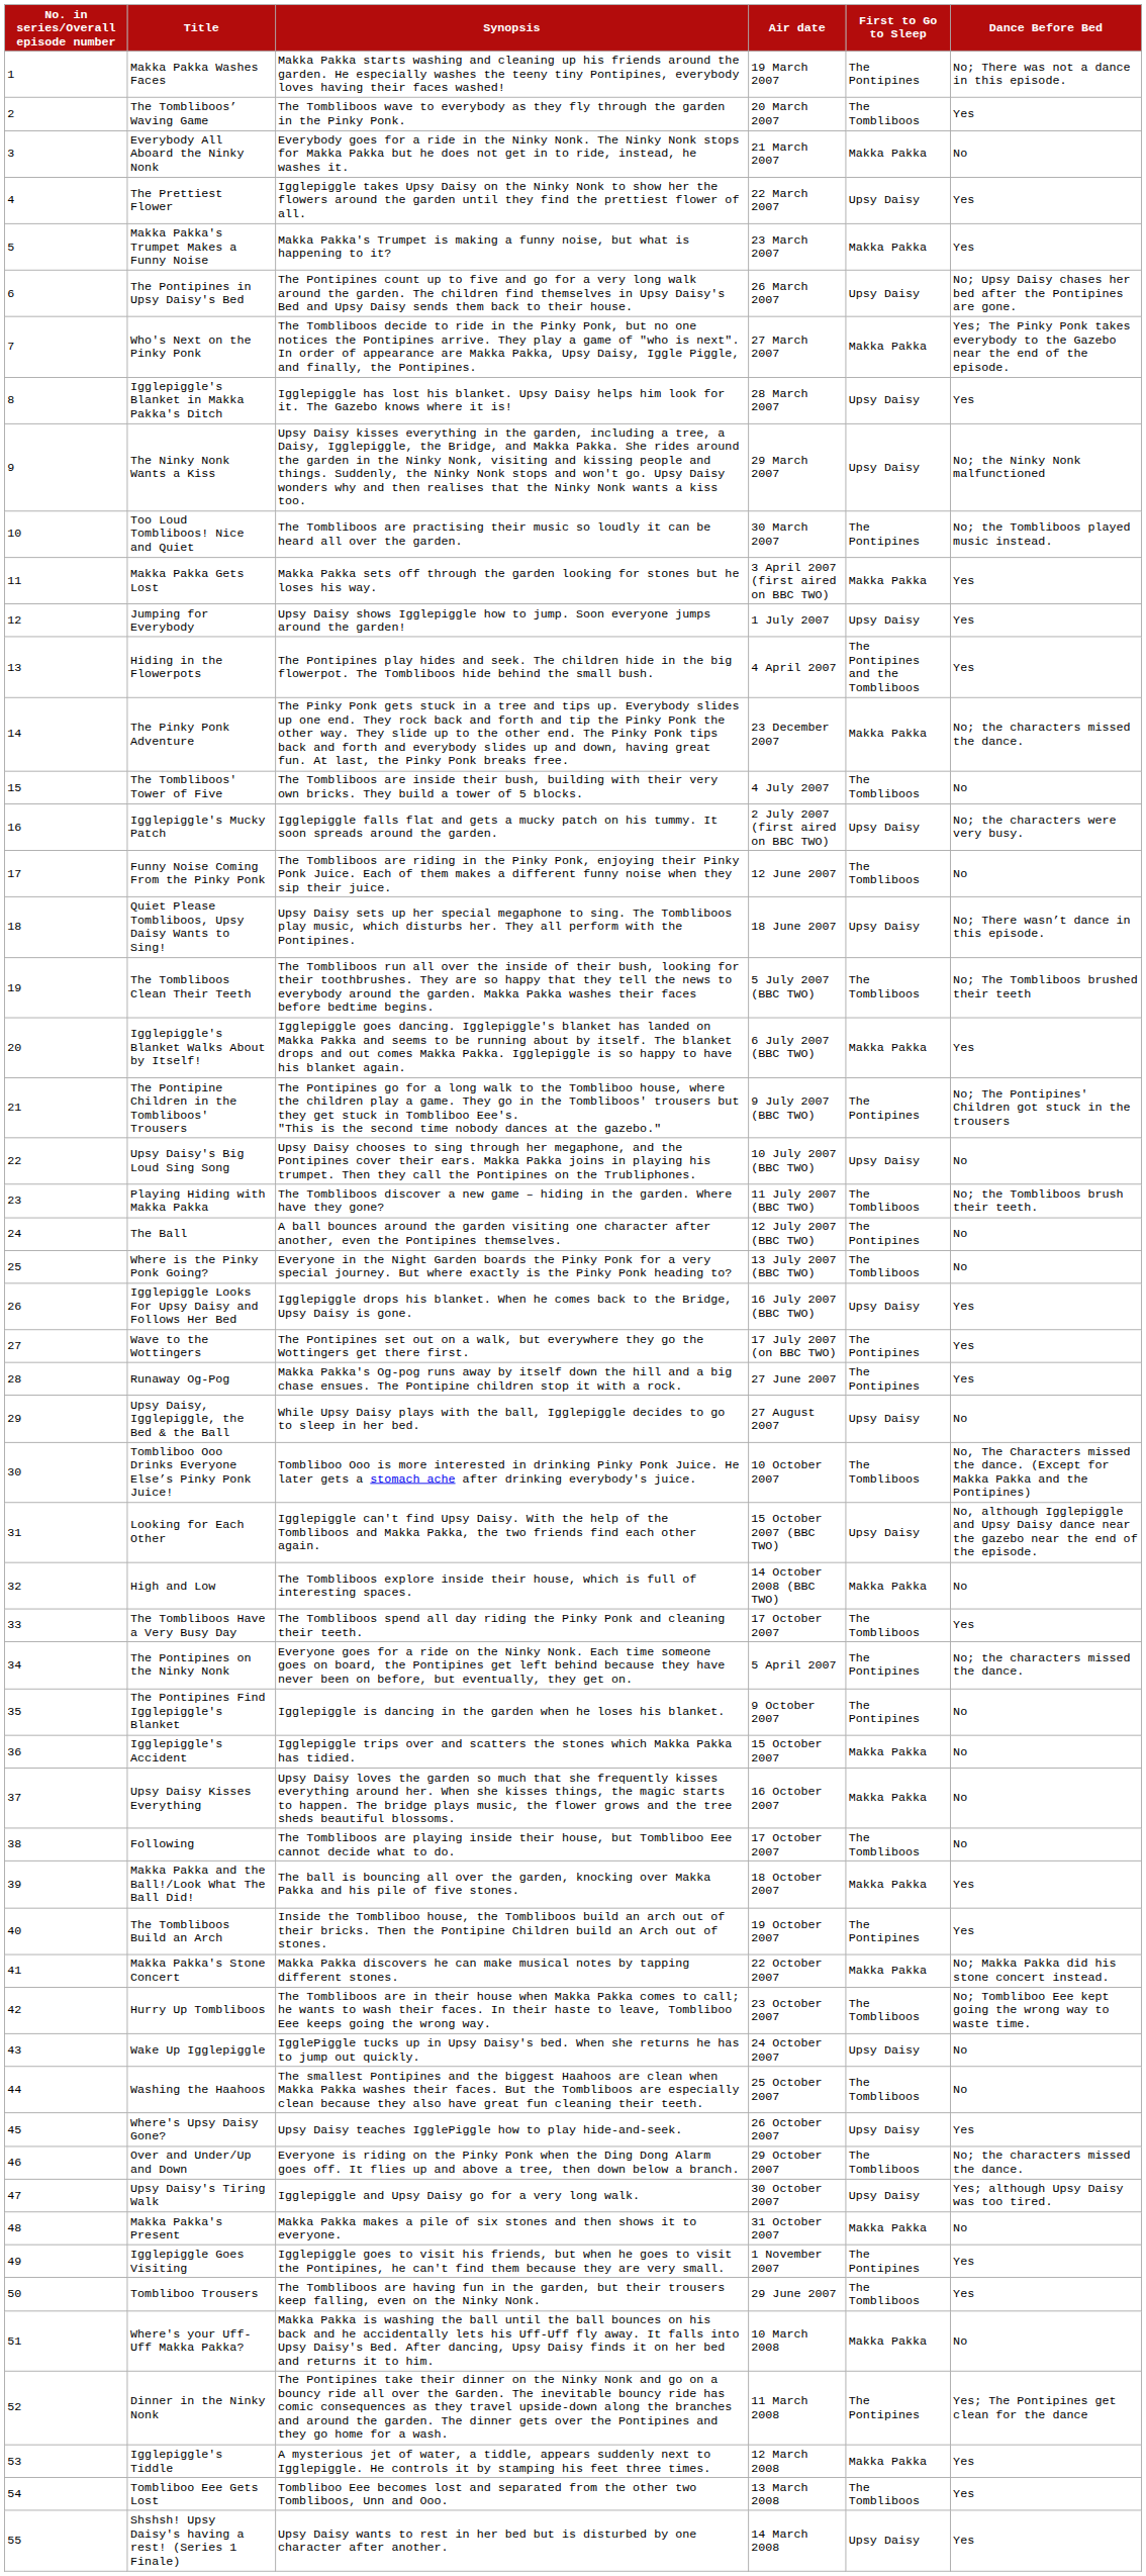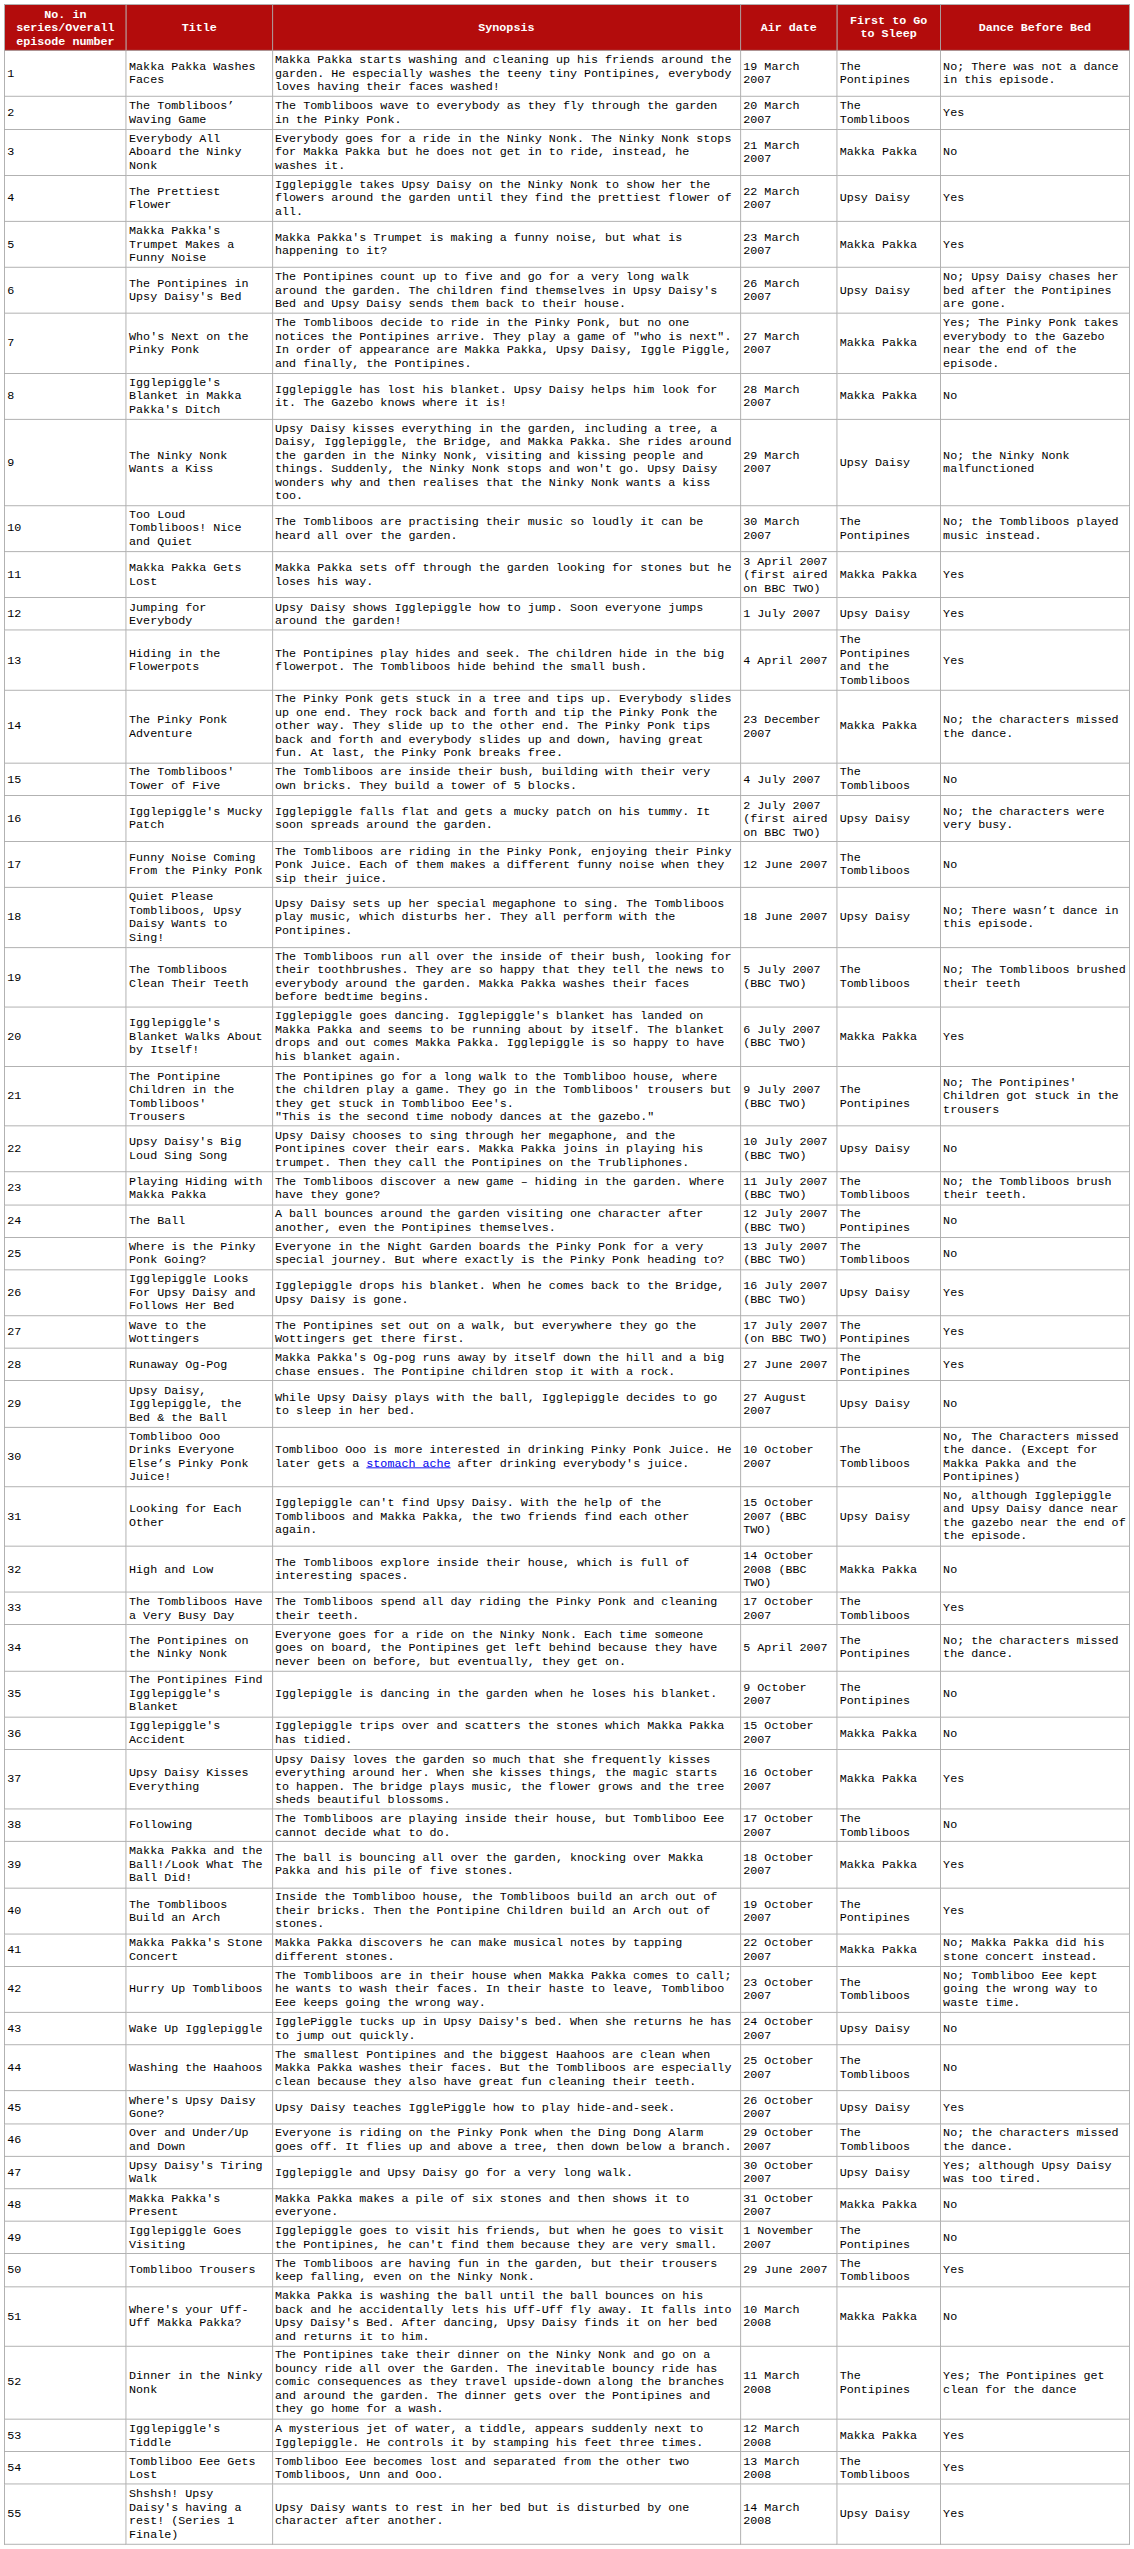Igglepiggle's Blanket in Makka Pakka's Ditch | First to Go to Sleep: Upsy Daisy -> Makka Pakka
Igglepiggle's Blanket in Makka Pakka's Ditch | Dance Before Bed: Yes -> No
Upsy Daisy Kisses Everything | Dance Before Bed: No -> Yes
Igglepiggle Goes Visiting | Dance Before Bed: Yes -> No
